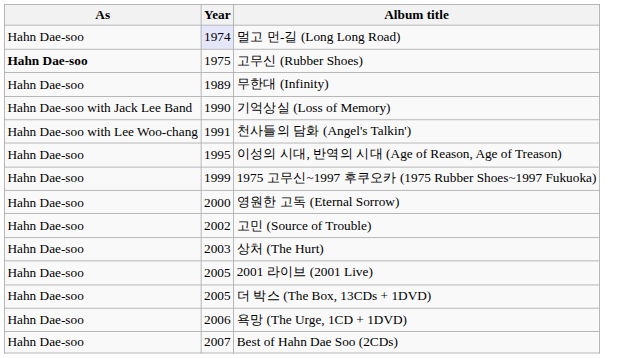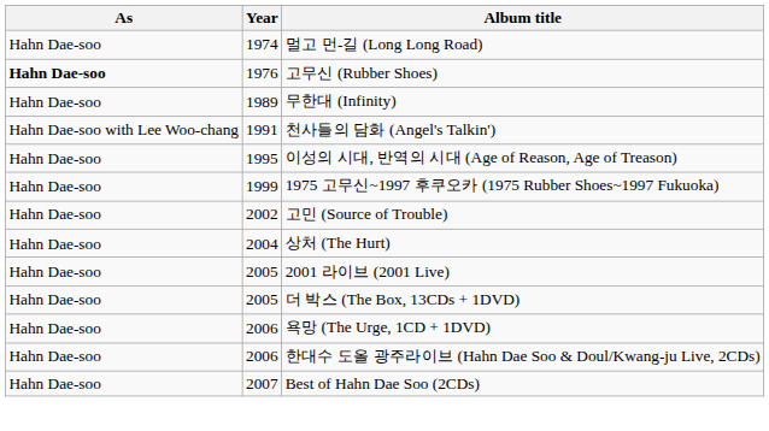멀고 먼-길 (Long Long Road) | Year: lavender background -> no background
고무신 (Rubber Shoes) | Year: 1975 -> 1976
- row: Hahn Dae-soo with Jack Lee Band | 1990 | 기억상실 (Loss of Memory)
- row: Hahn Dae-soo | 2000 | 영원한 고독 (Eternal Sorrow)
상처 (The Hurt) | Year: 2003 -> 2004
+ row: Hahn Dae-soo | 2006 | 한대수 도올 광주라이브 (Hahn Dae Soo & Doul/Kwang-ju Live, 2CDs)
